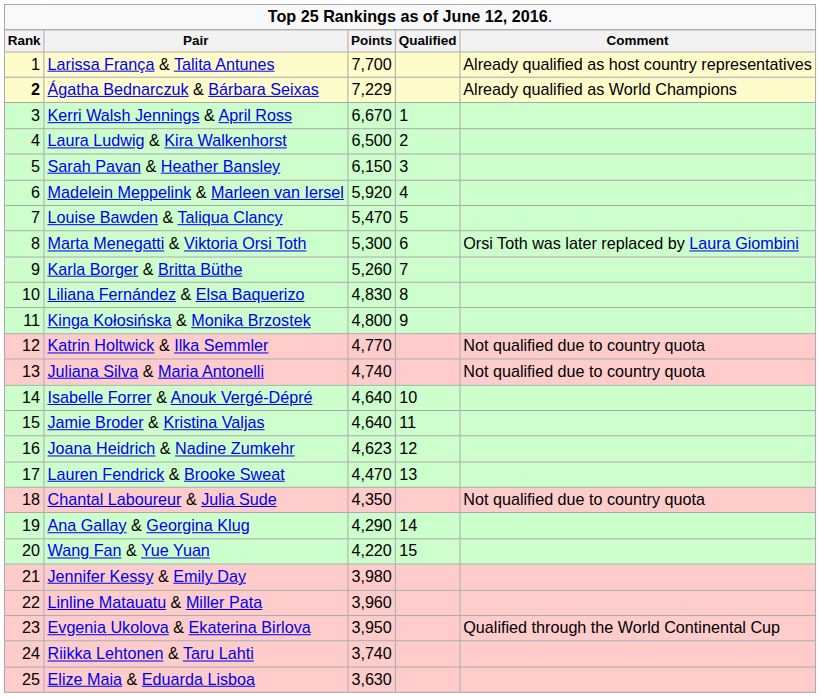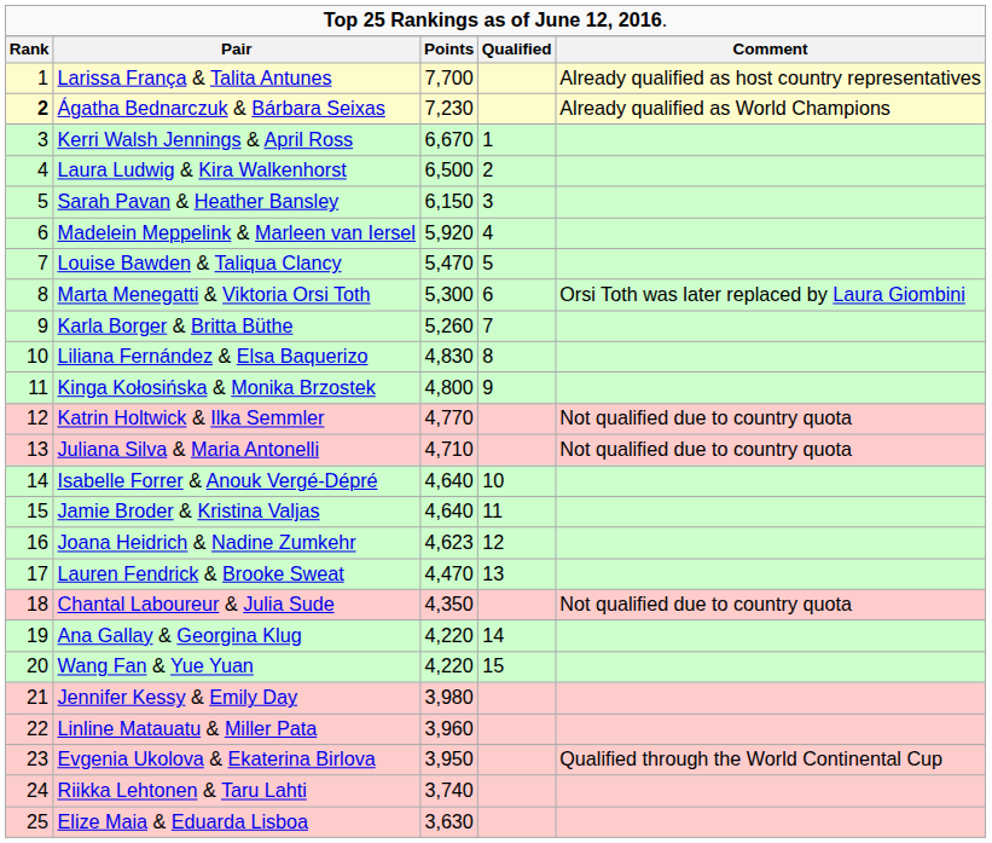Ágatha Bednarczuk & Bárbara Seixas | column 3: 7,229 -> 7,230
Juliana Silva & Maria Antonelli | column 3: 4,740 -> 4,710
Ana Gallay & Georgina Klug | column 3: 4,290 -> 4,220
